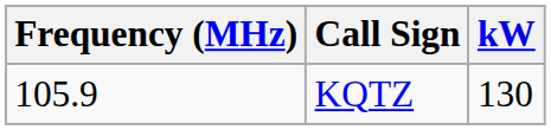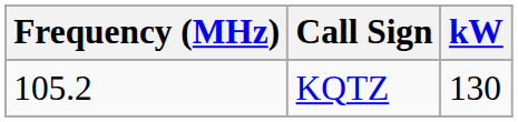KQTZ | Frequency (MHz): 105.9 -> 105.2
